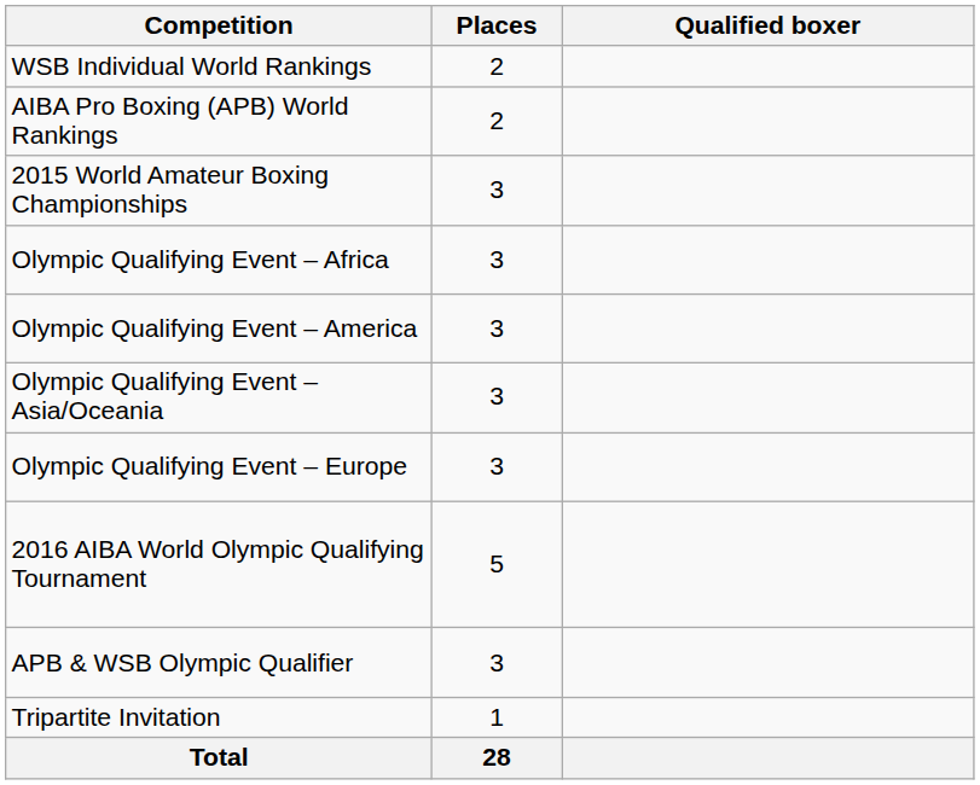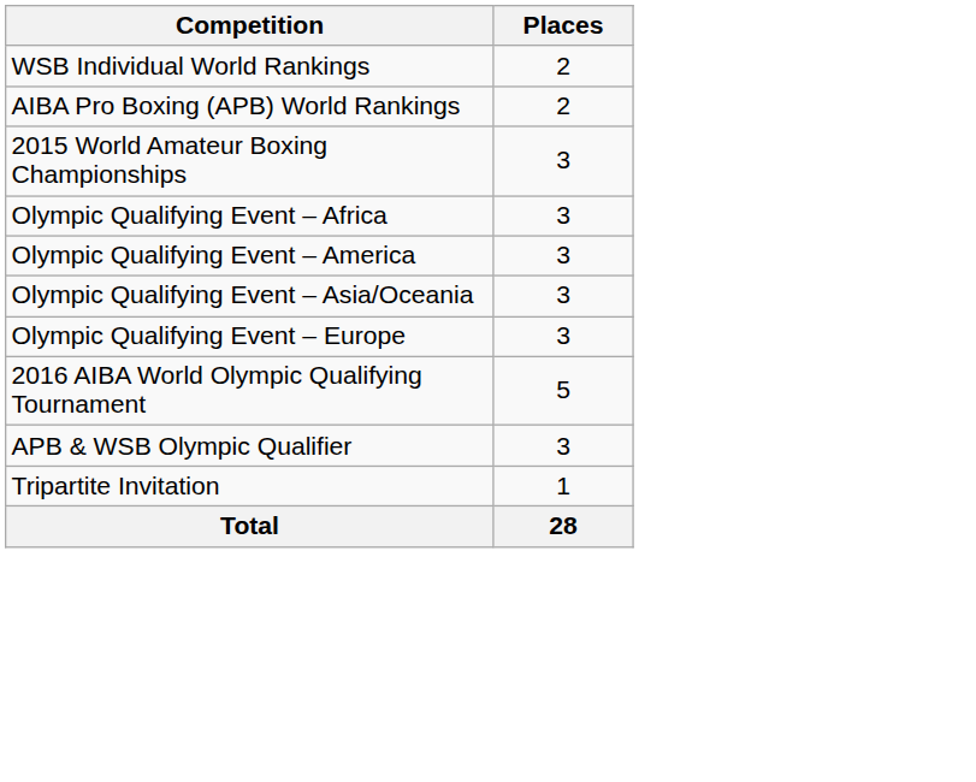- column: Qualified boxer
